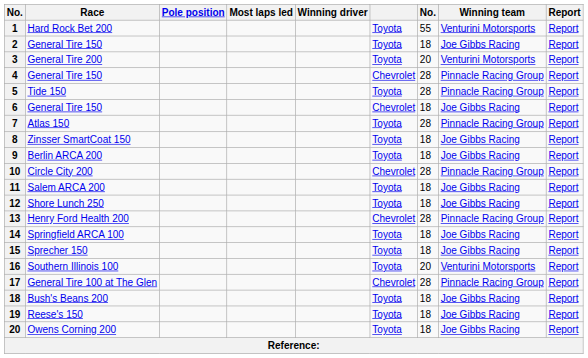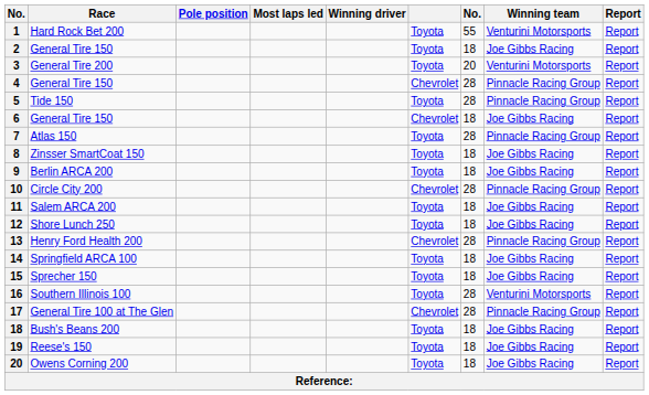Southern Illinois 100 | column 7: 20 -> 28
